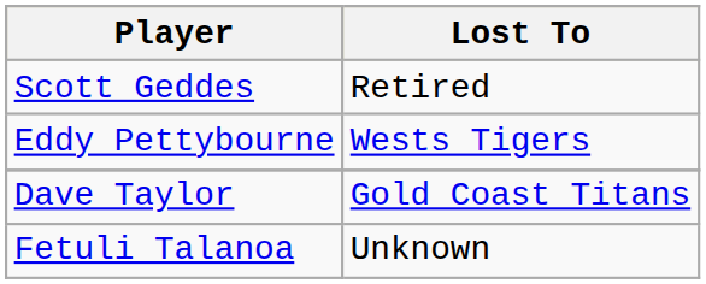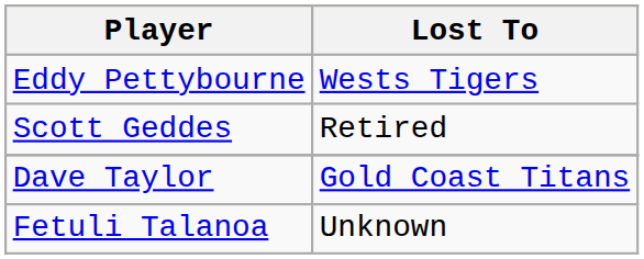rows swapped: Eddy Pettybourne <-> Scott Geddes
